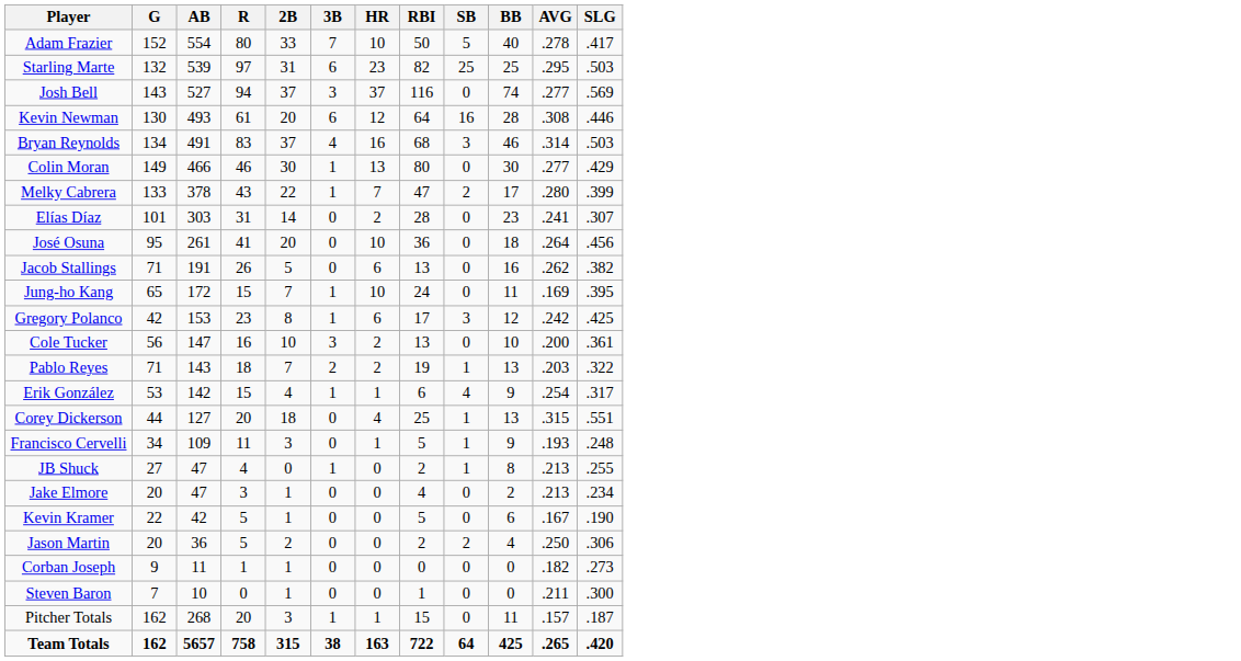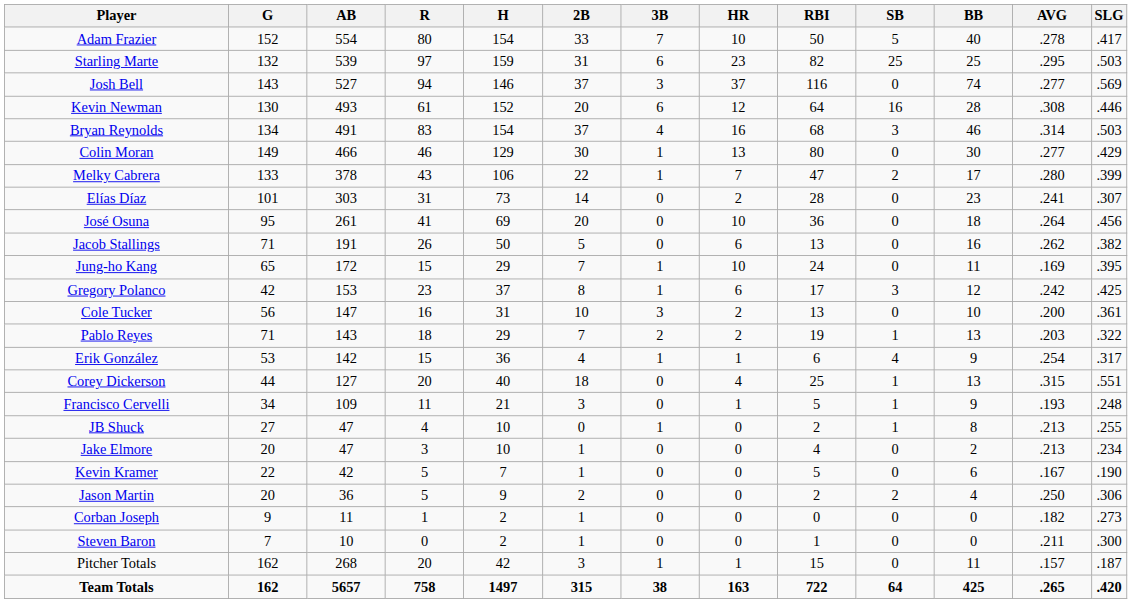+ column: H | 154 | 159 | 146 | 152 | 154 | 129 | 106 | 73 | 69 | 50 | 29 | 37 | 31 | 29 | 36 | 40 | 21 | 10 | 10 | 7 | 9 | 2 | 2 | 42 | 1497
